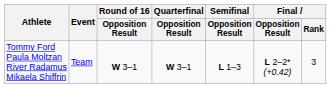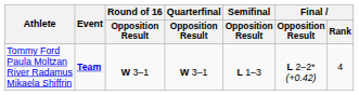Tommy Ford Paula Moltzan River Radamus Mikaela Shiffrin | Event: normal -> bold
Tommy Ford Paula Moltzan River Radamus Mikaela Shiffrin | Final / Rank: 3 -> 4
